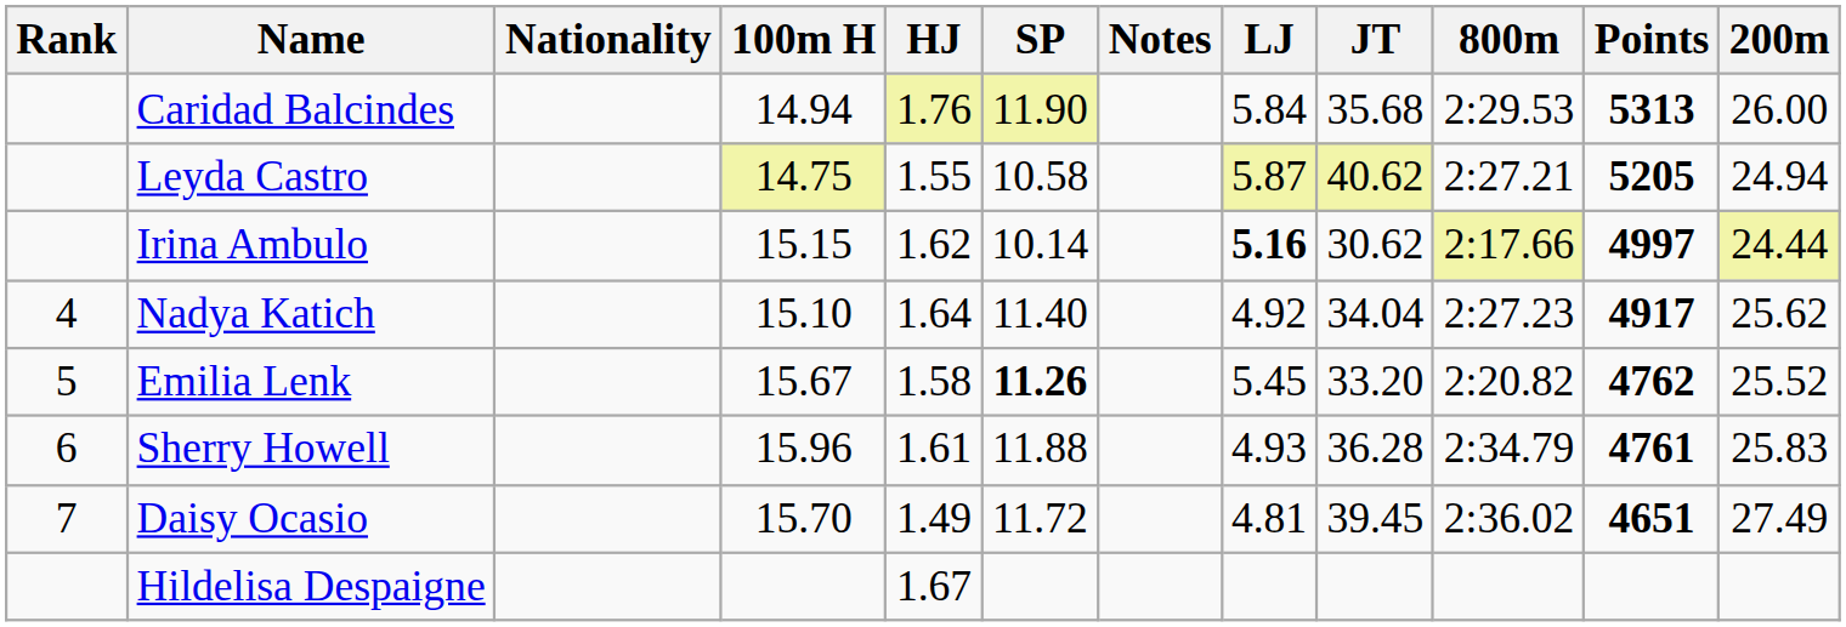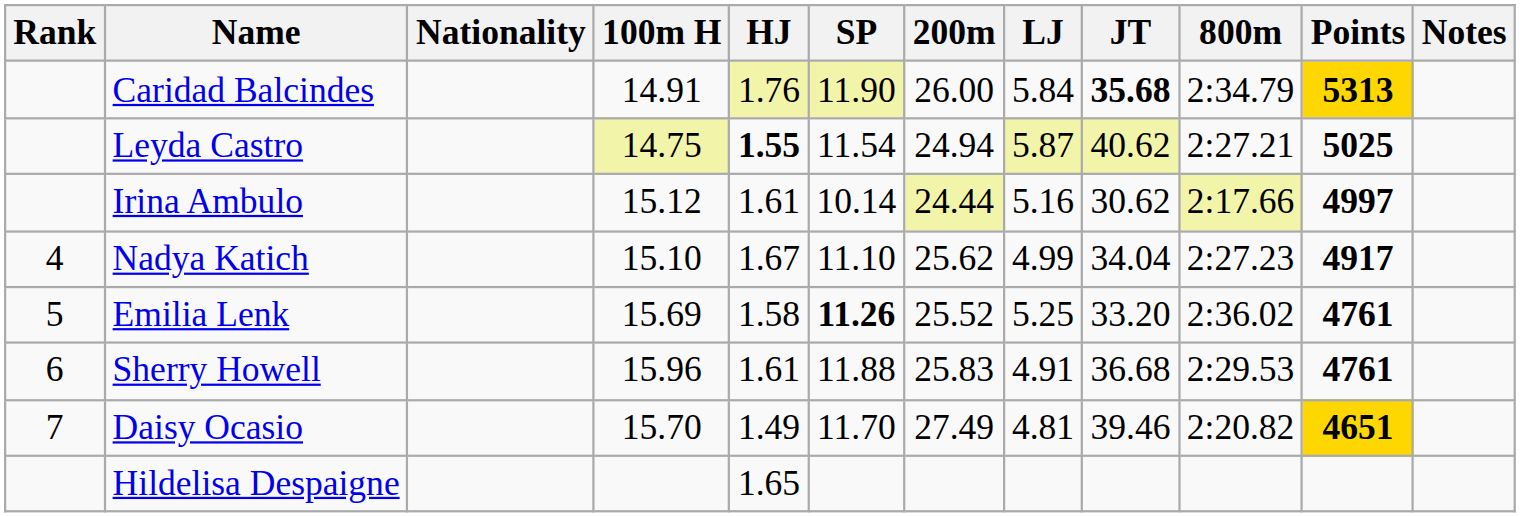columns swapped: 200m <-> Notes
Caridad Balcindes | 100m H: 14.94 -> 14.91
Caridad Balcindes | JT: normal -> bold
Caridad Balcindes | 800m: 2:29.53 -> 2:34.79
Caridad Balcindes | Points: no background -> gold background
Leyda Castro | HJ: normal -> bold
Leyda Castro | SP: 10.58 -> 11.54
Leyda Castro | Points: 5205 -> 5025
Irina Ambulo | 100m H: 15.15 -> 15.12
Irina Ambulo | HJ: 1.62 -> 1.61
Irina Ambulo | LJ: bold -> normal
Nadya Katich | HJ: 1.64 -> 1.67
Nadya Katich | SP: 11.40 -> 11.10
Nadya Katich | LJ: 4.92 -> 4.99
Emilia Lenk | 100m H: 15.67 -> 15.69
Emilia Lenk | LJ: 5.45 -> 5.25
Emilia Lenk | 800m: 2:20.82 -> 2:36.02
Emilia Lenk | Points: 4762 -> 4761
Sherry Howell | LJ: 4.93 -> 4.91
Sherry Howell | JT: 36.28 -> 36.68
Sherry Howell | 800m: 2:34.79 -> 2:29.53
Daisy Ocasio | SP: 11.72 -> 11.70
Daisy Ocasio | JT: 39.45 -> 39.46
Daisy Ocasio | 800m: 2:36.02 -> 2:20.82
Daisy Ocasio | Points: no background -> gold background
Hildelisa Despaigne | HJ: 1.67 -> 1.65
